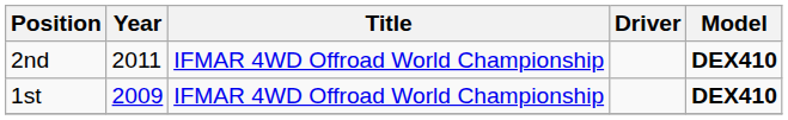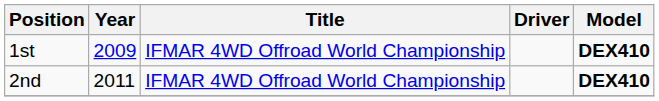rows swapped: 1st <-> 2nd
